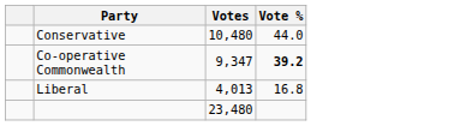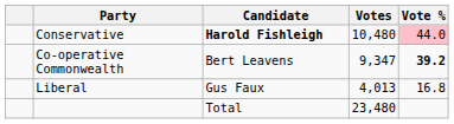+ column: Candidate | Harold Fishleigh | Bert Leavens | Gus Faux | Total
Conservative | Vote %: no background -> pink background
